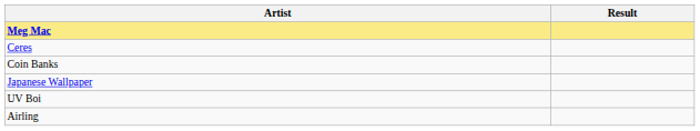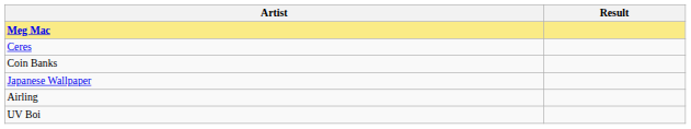rows swapped: Airling <-> UV Boi
